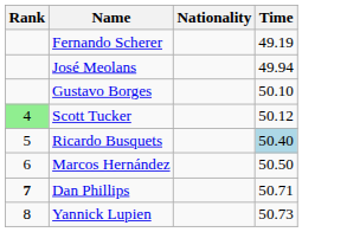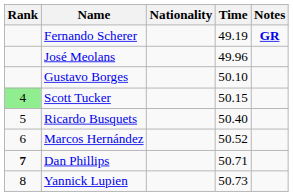+ column: Notes | GR
José Meolans | Time: 49.94 -> 49.96
Scott Tucker | Time: 50.12 -> 50.15
Ricardo Busquets | Time: lightblue background -> no background
Marcos Hernández | Time: 50.50 -> 50.52
